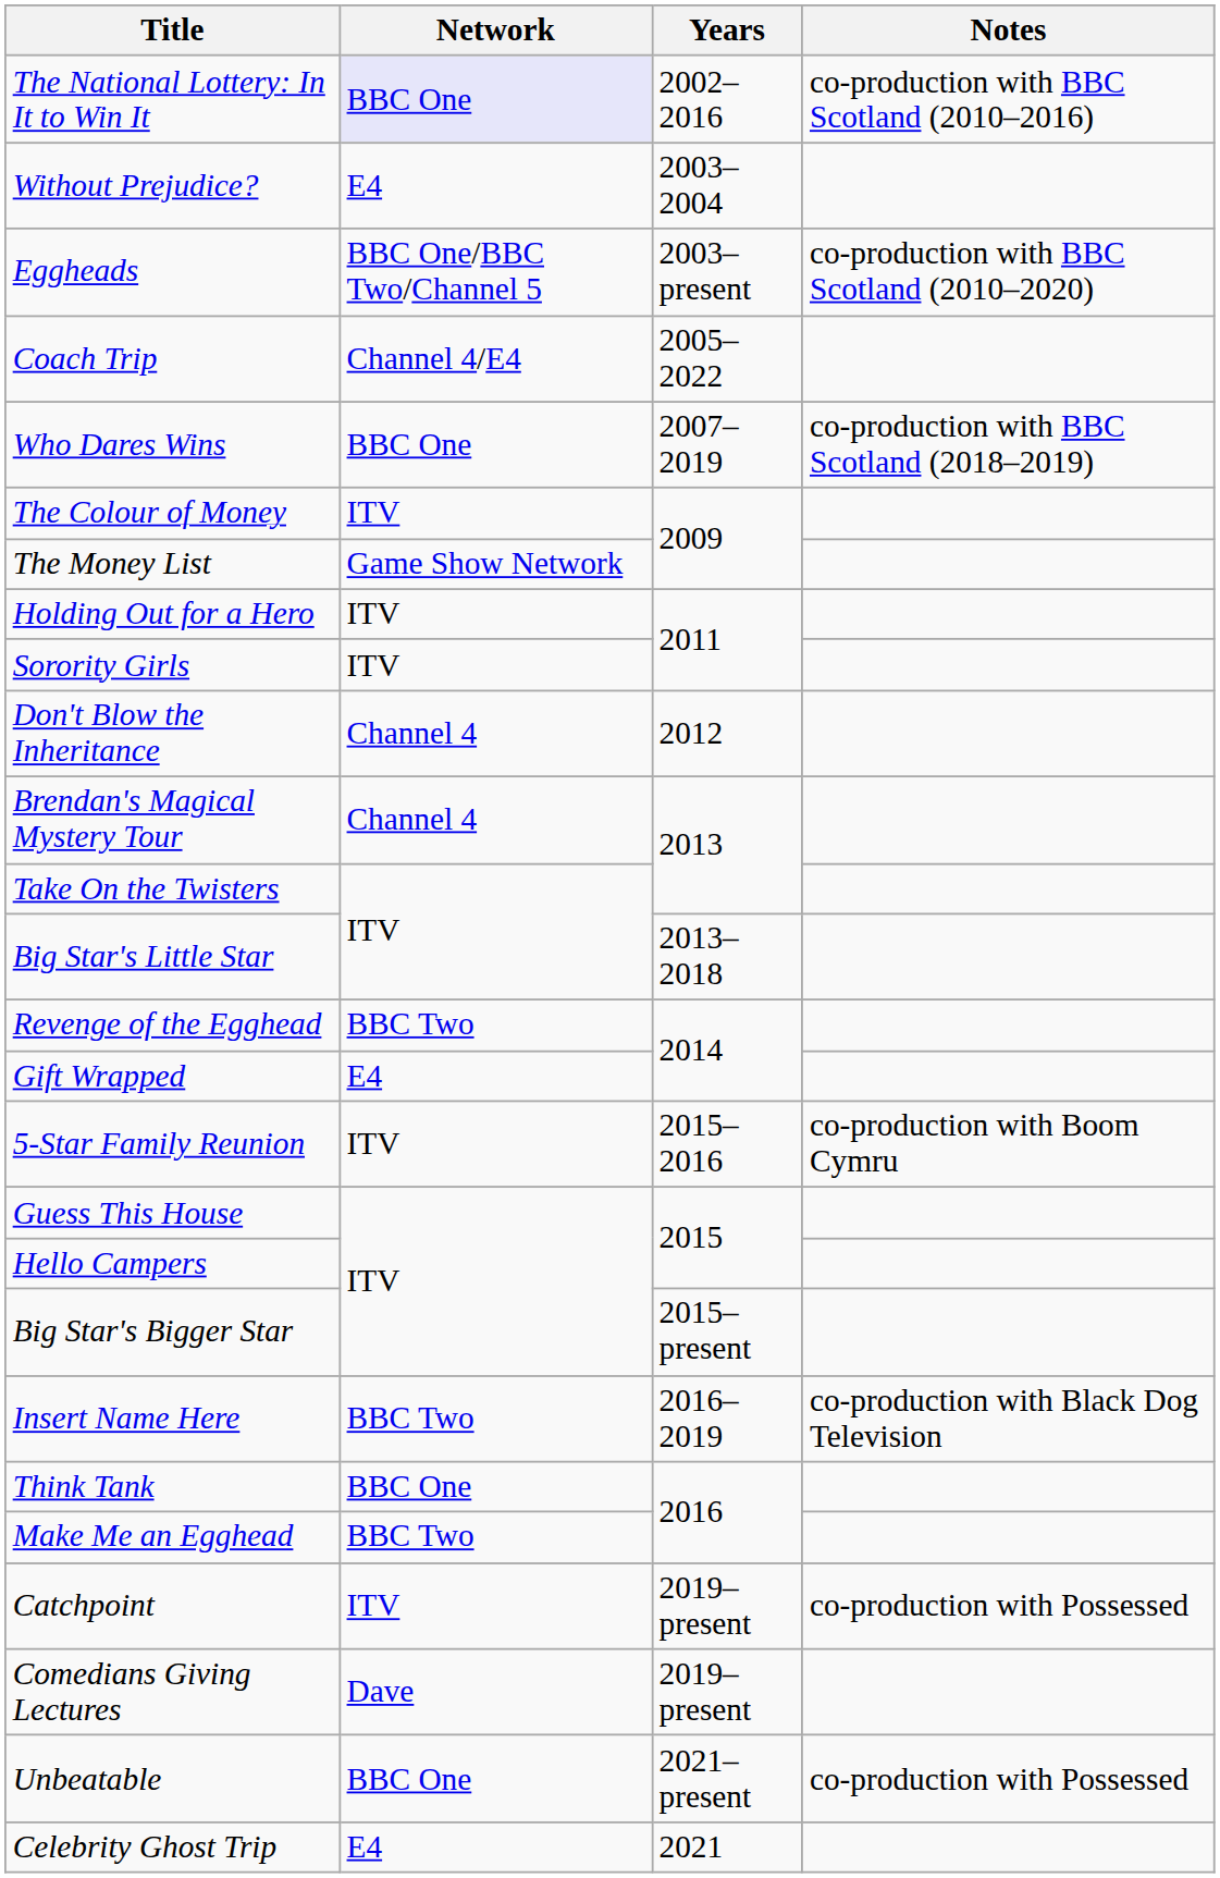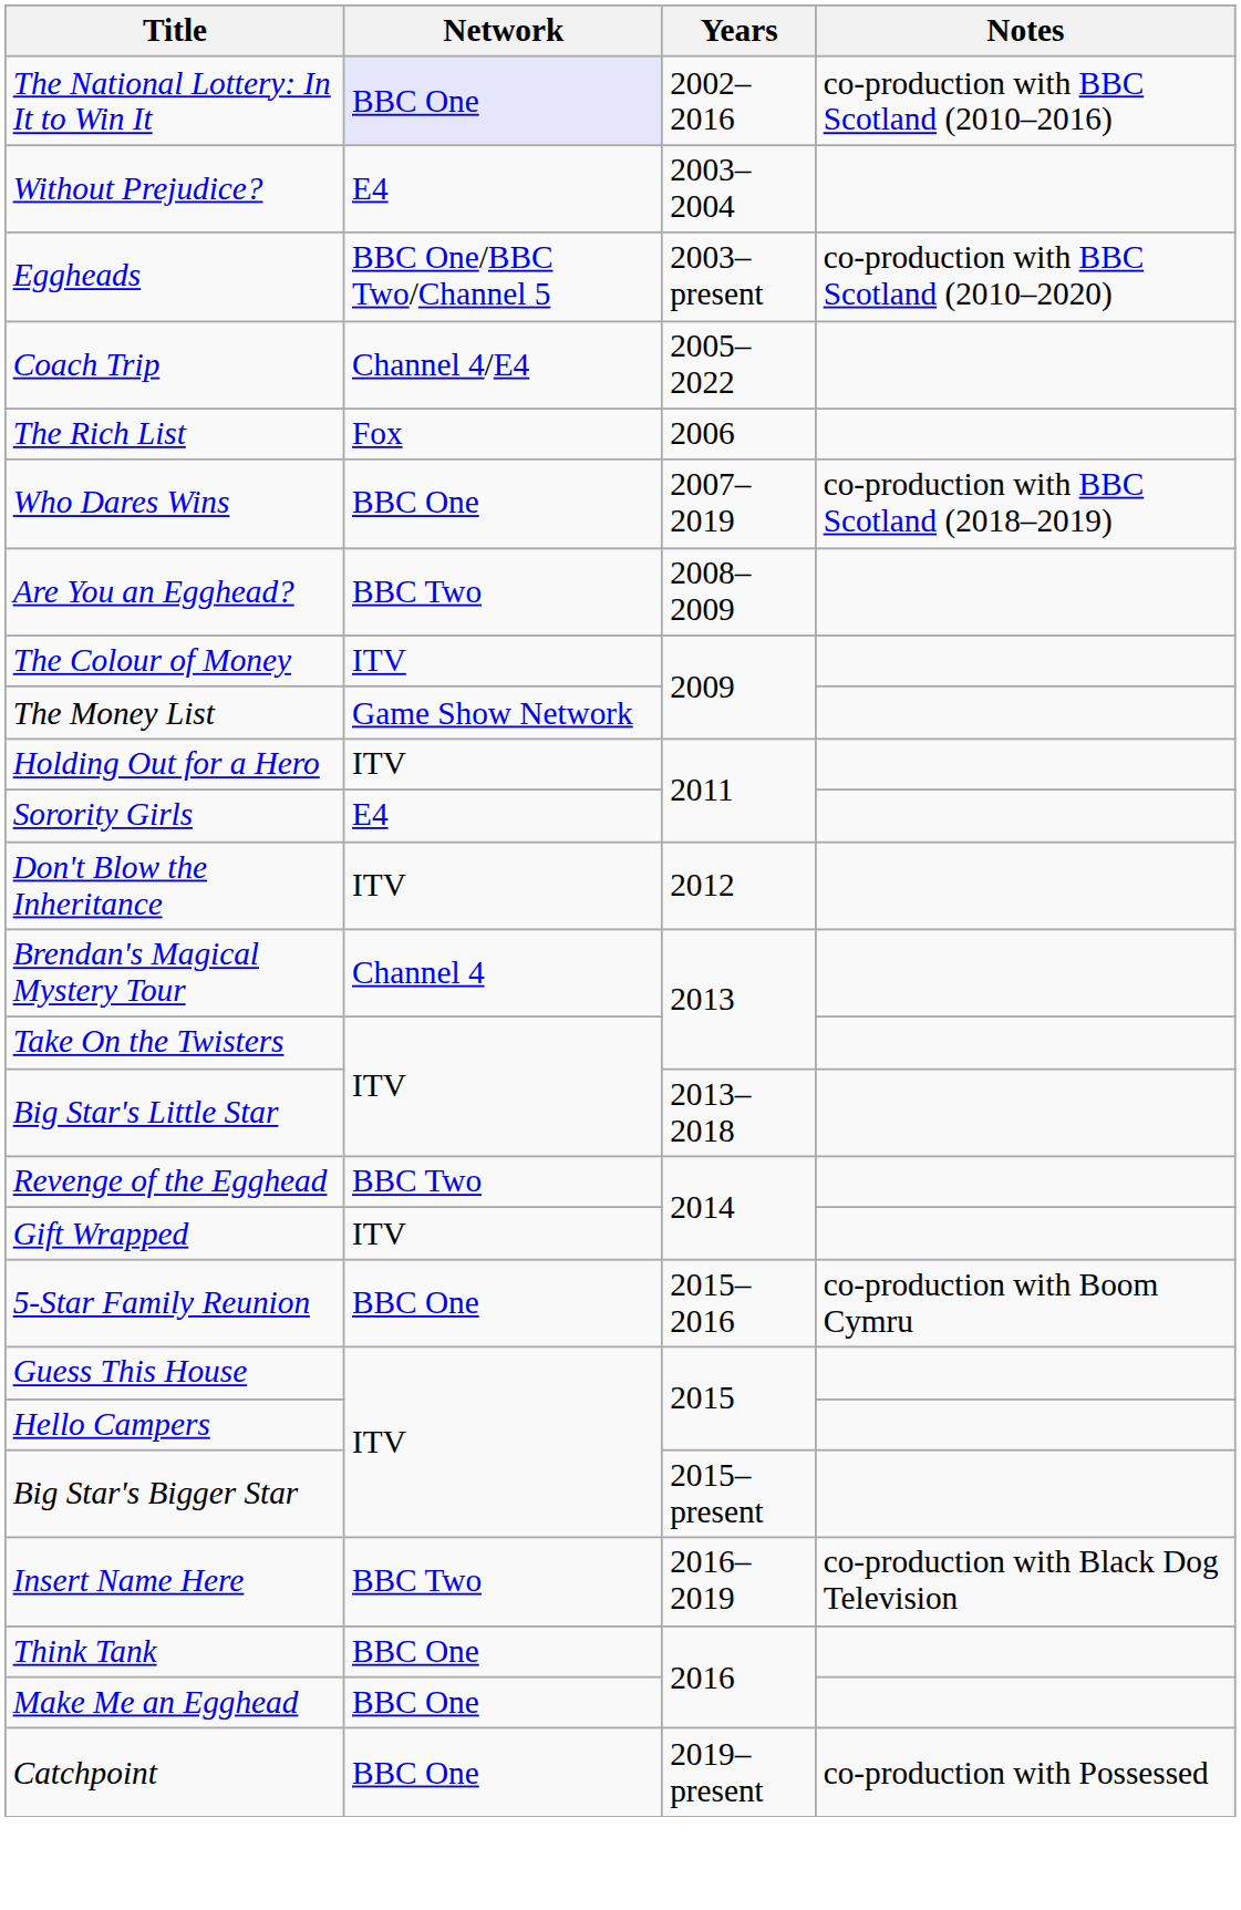+ row: The Rich List | Fox | 2006
+ row: Are You an Egghead? | BBC Two | 2008–2009
Sorority Girls | Network: ITV -> E4
Don't Blow the Inheritance | Network: Channel 4 -> ITV
Gift Wrapped | Network: E4 -> ITV
5-Star Family Reunion | Network: ITV -> BBC One
Make Me an Egghead | Network: BBC Two -> BBC One
Catchpoint | Network: ITV -> BBC One
- row: Comedians Giving Lectures | Dave | 2019–present
- row: Unbeatable | BBC One | 2021–present | co-production with Possessed
- row: Celebrity Ghost Trip | E4 | 2021
